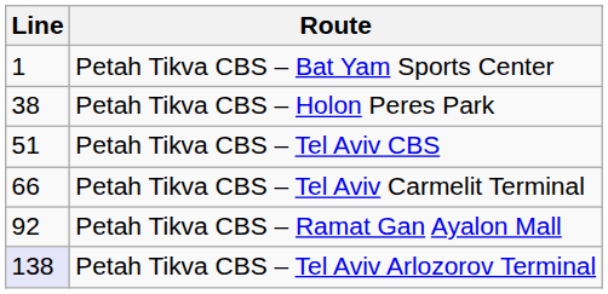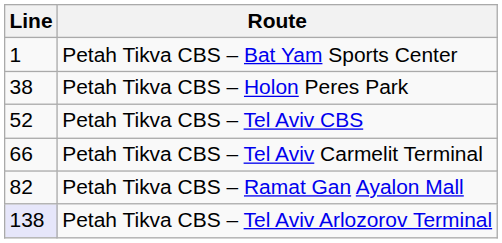Petah Tikva CBS – Tel Aviv CBS | Line: 51 -> 52
Petah Tikva CBS – Ramat Gan Ayalon Mall | Line: 92 -> 82
